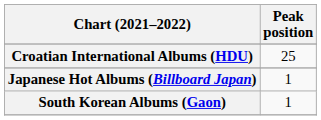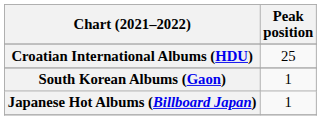rows swapped: Japanese Hot Albums (Billboard Japan) <-> South Korean Albums (Gaon)
